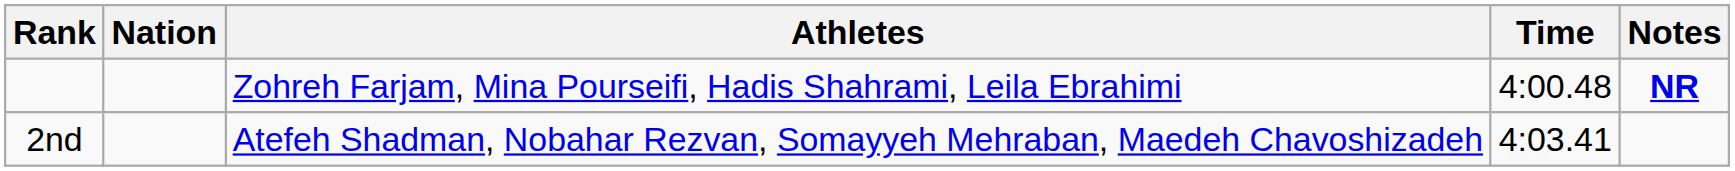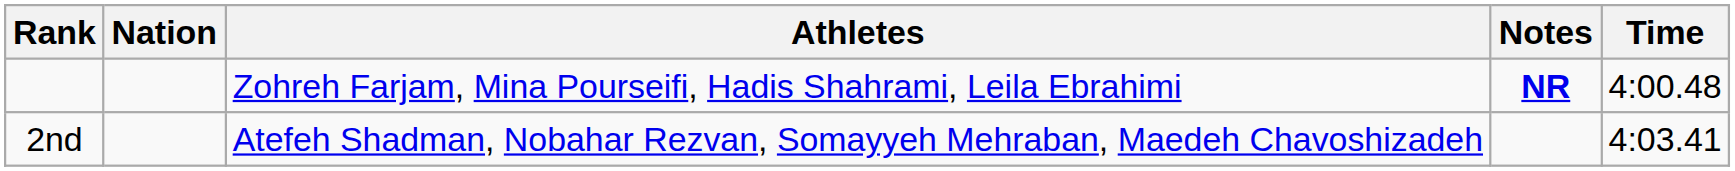columns swapped: Time <-> Notes
